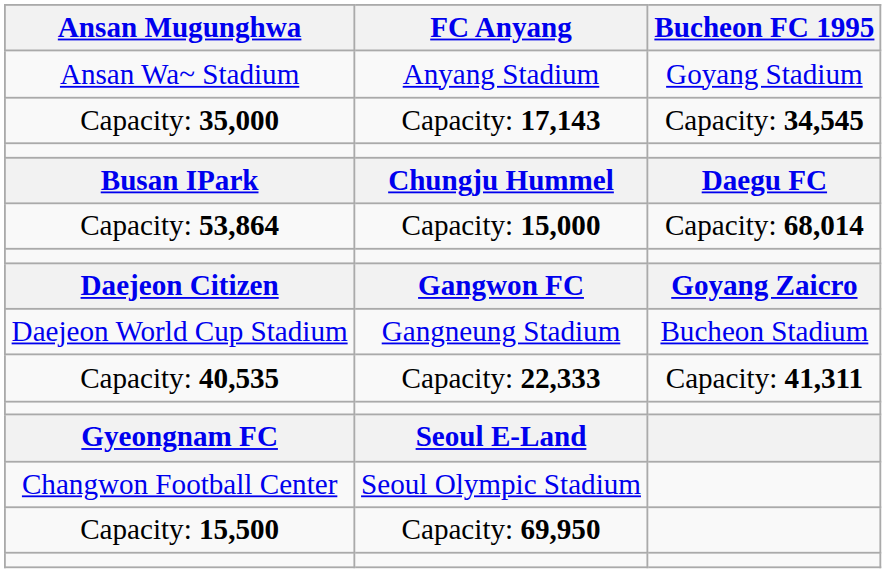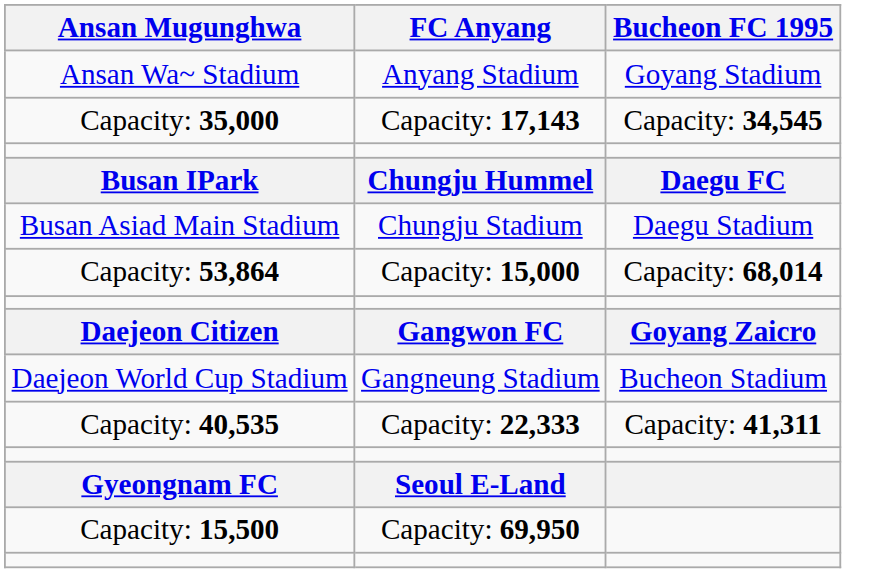+ row: Busan Asiad Main Stadium | Chungju Stadium | Daegu Stadium
- row: Changwon Football Center | Seoul Olympic Stadium
